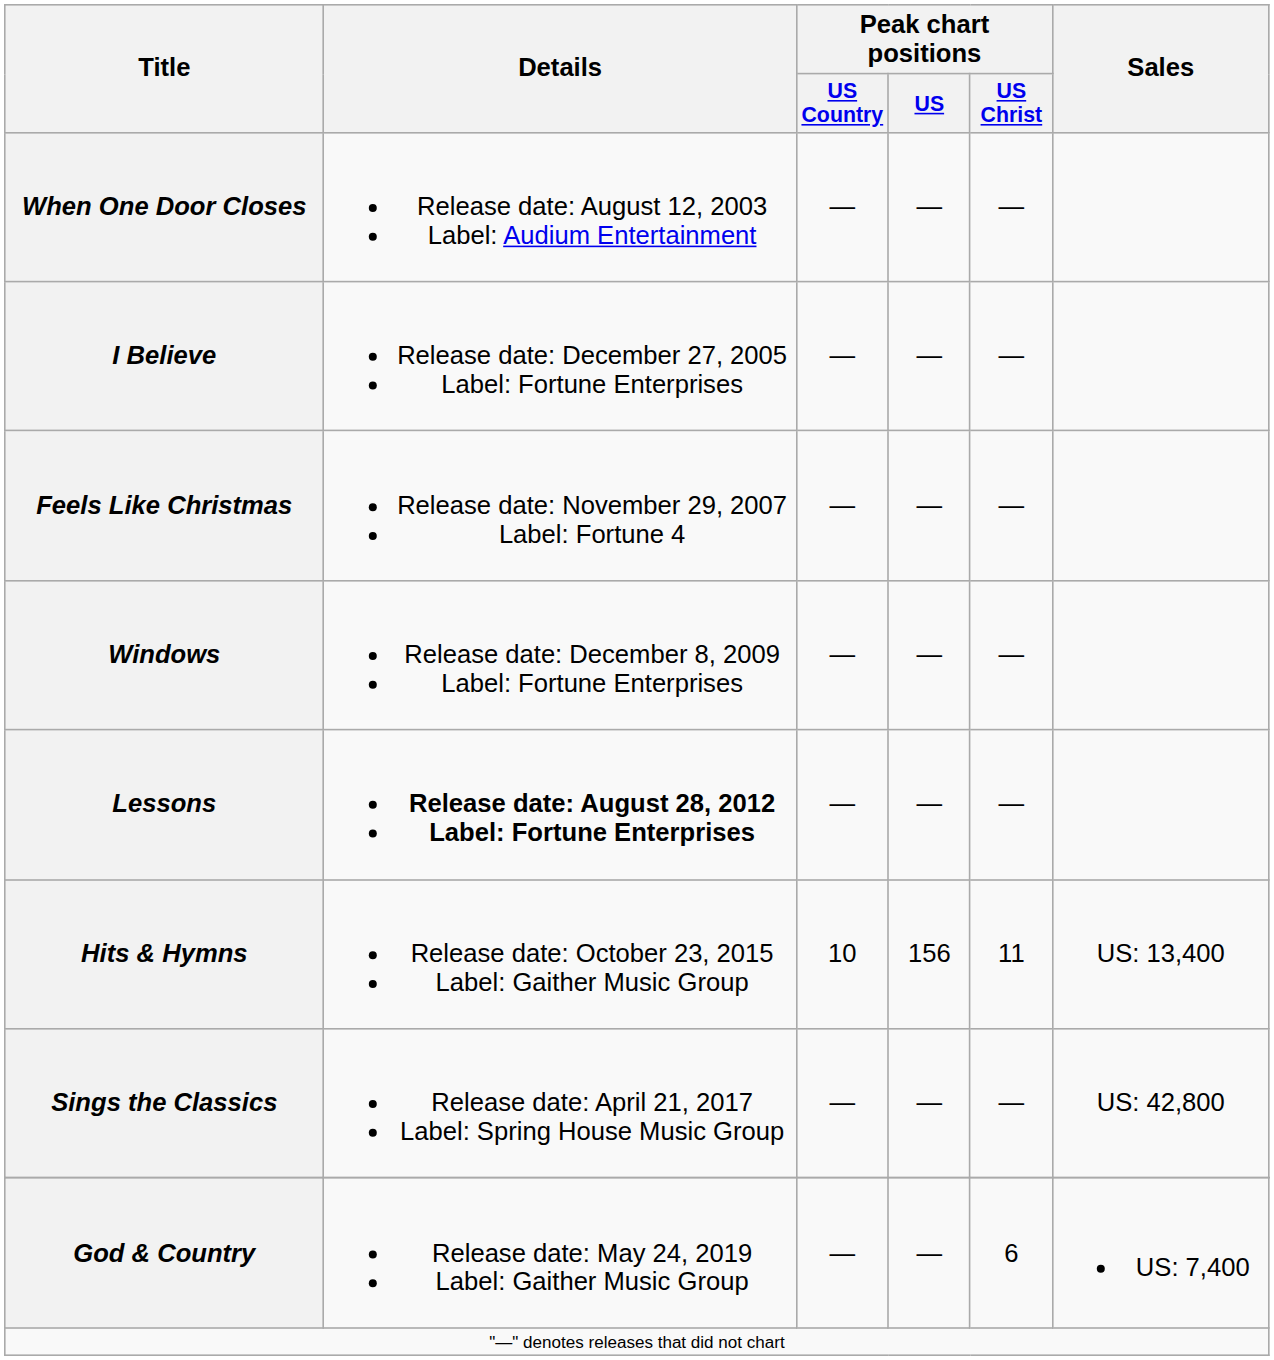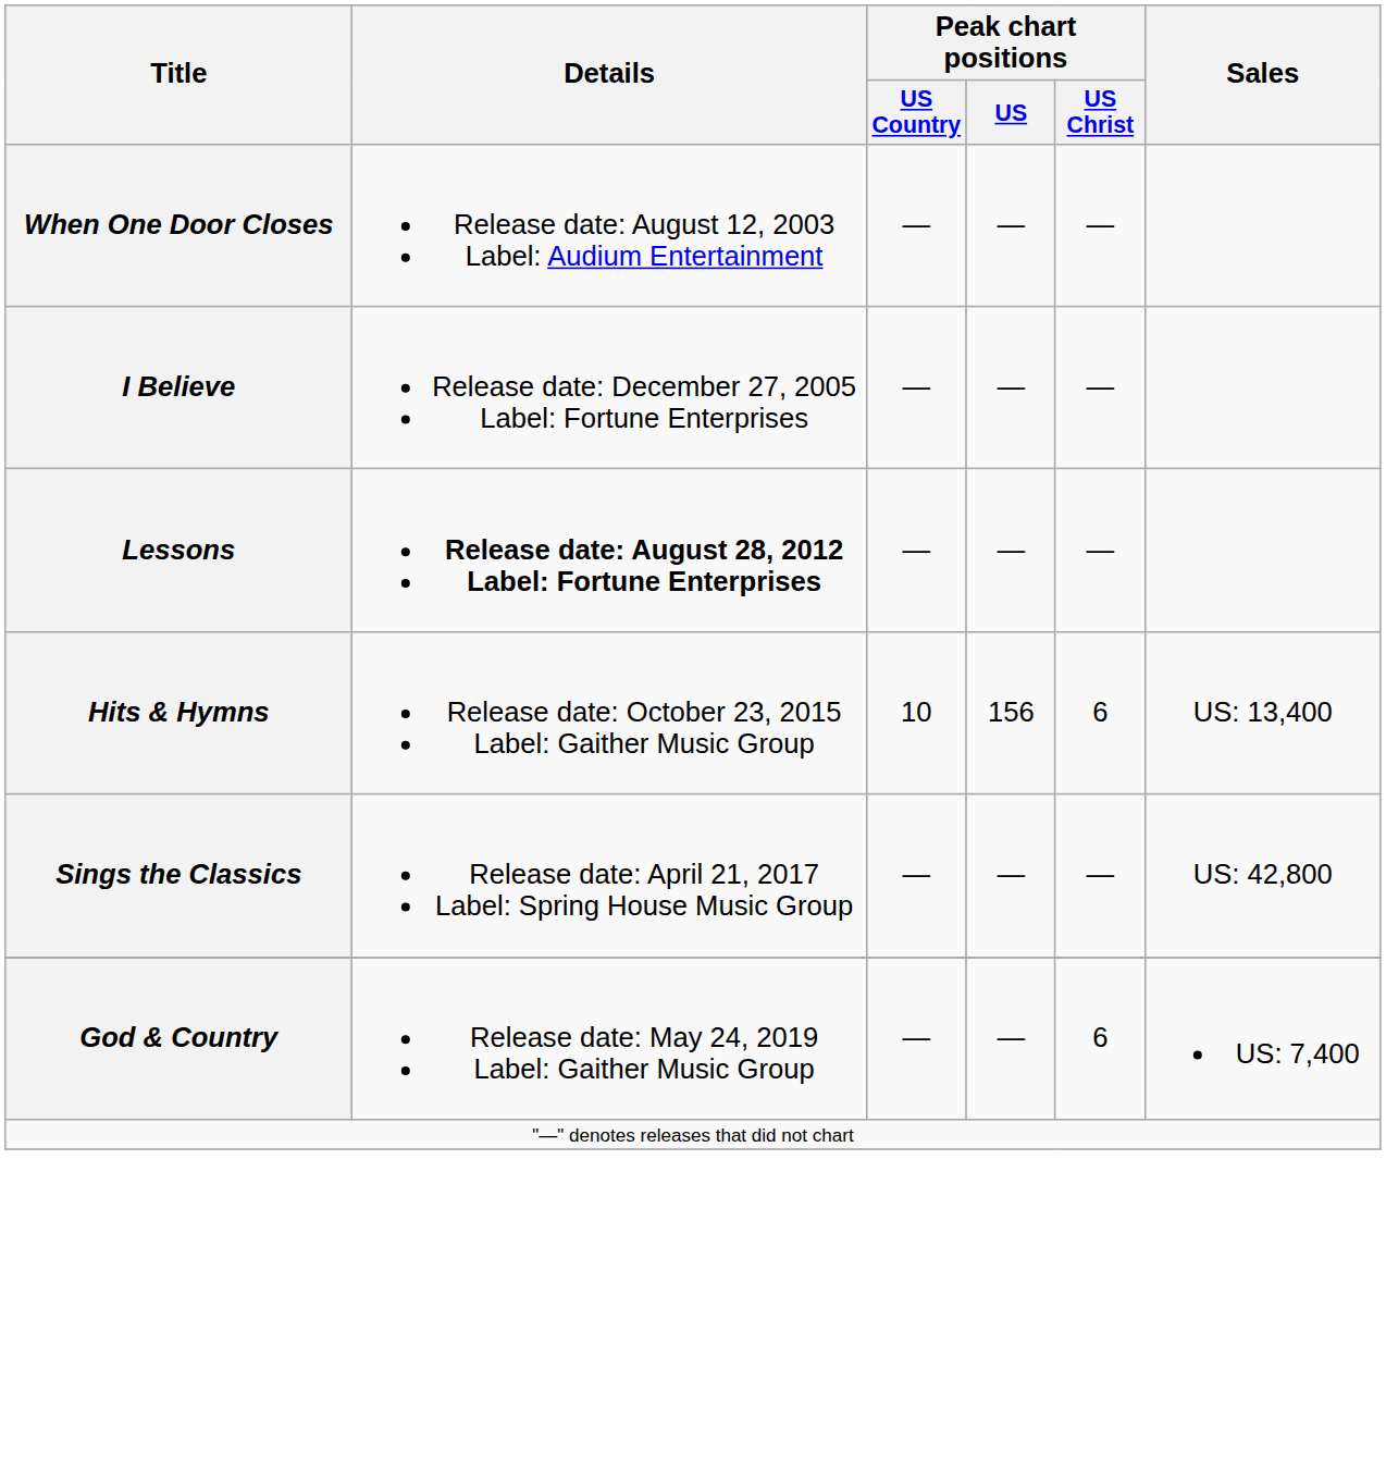- row: Feels Like Christmas | Release date: November 29, 2007 Label: Fortune 4 | — | — | —
- row: Windows | Release date: December 8, 2009 Label: Fortune Enterprises | — | — | —
Hits & Hymns | Peak chart positions / US Christ: 11 -> 6
